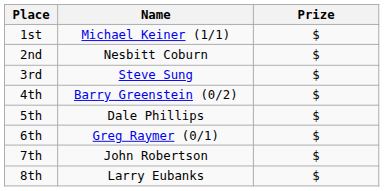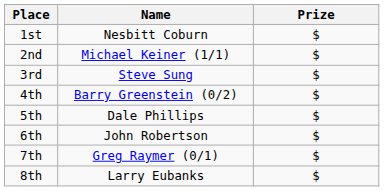1st | Name: Michael Keiner (1/1) -> Nesbitt Coburn
2nd | Name: Nesbitt Coburn -> Michael Keiner (1/1)
6th | Name: Greg Raymer (0/1) -> John Robertson
7th | Name: John Robertson -> Greg Raymer (0/1)
